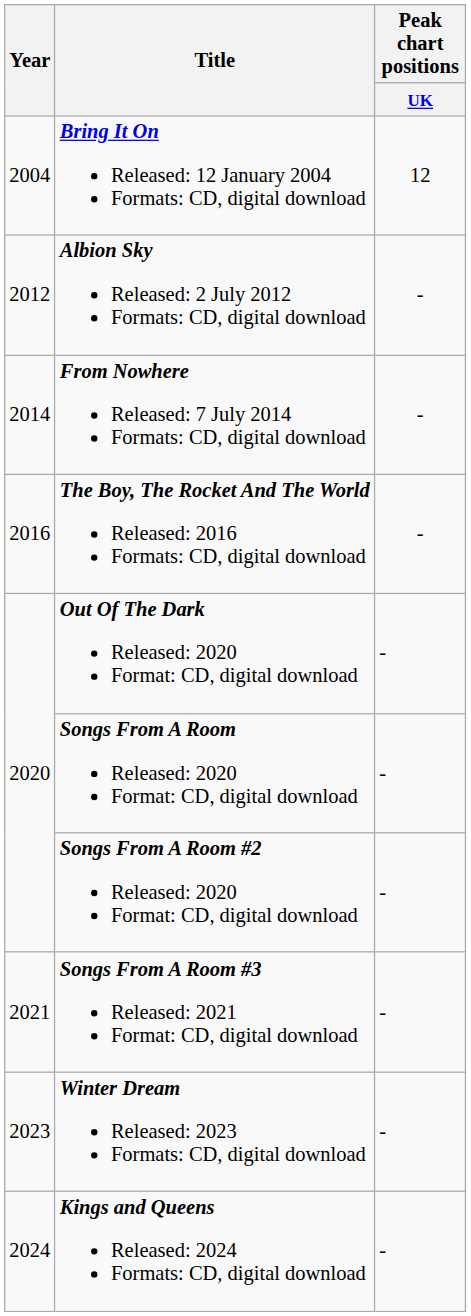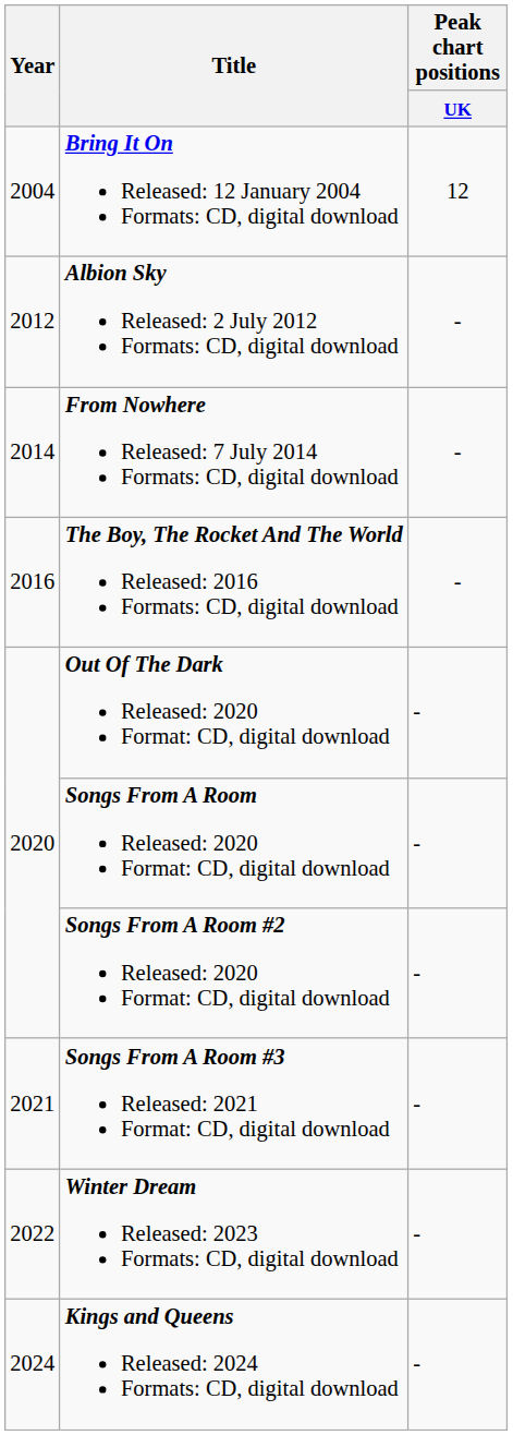Winter Dream Released: 2023 Formats: CD, digital download | Year: 2023 -> 2022
